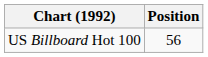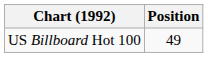US Billboard Hot 100 | Position: 56 -> 49
